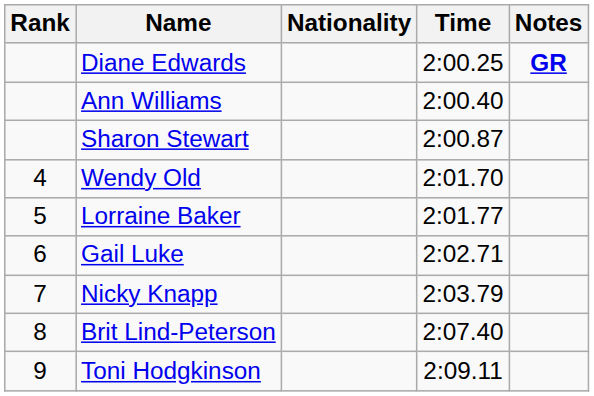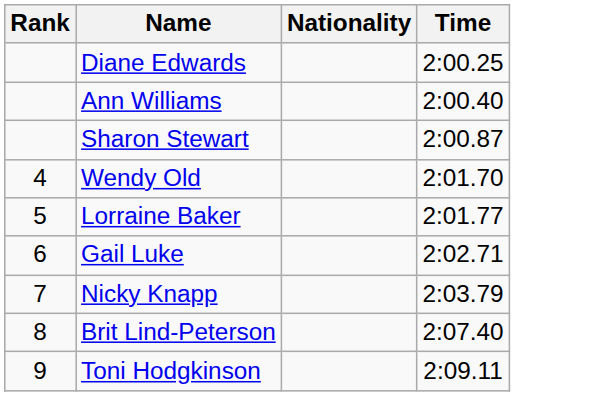- column: Notes | GR
